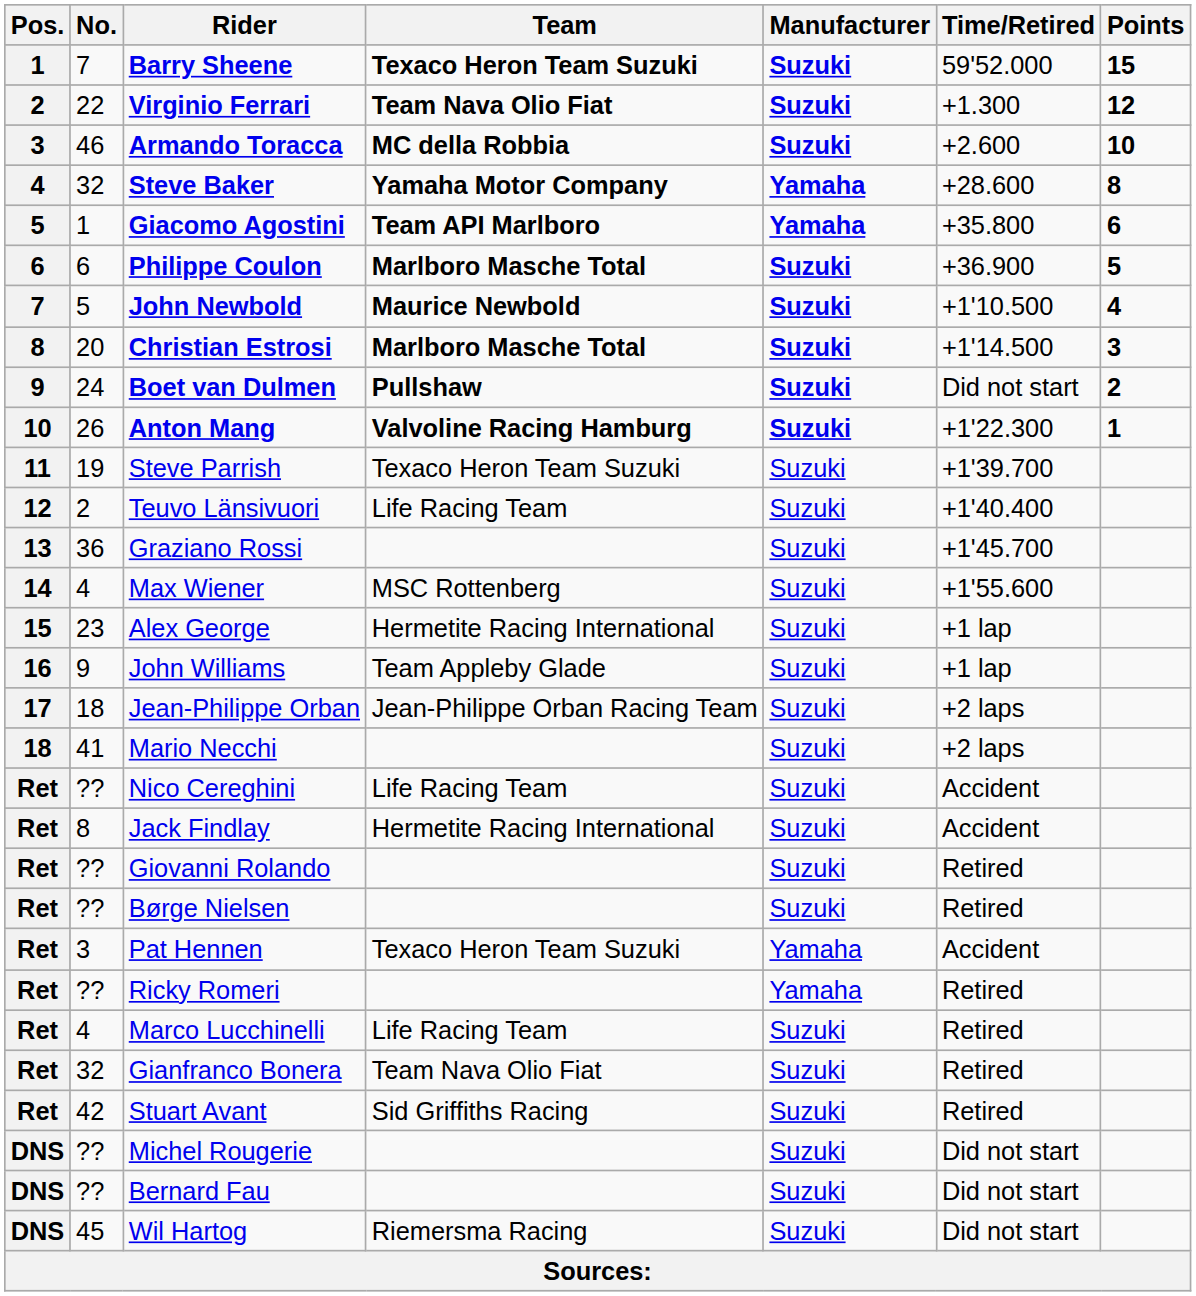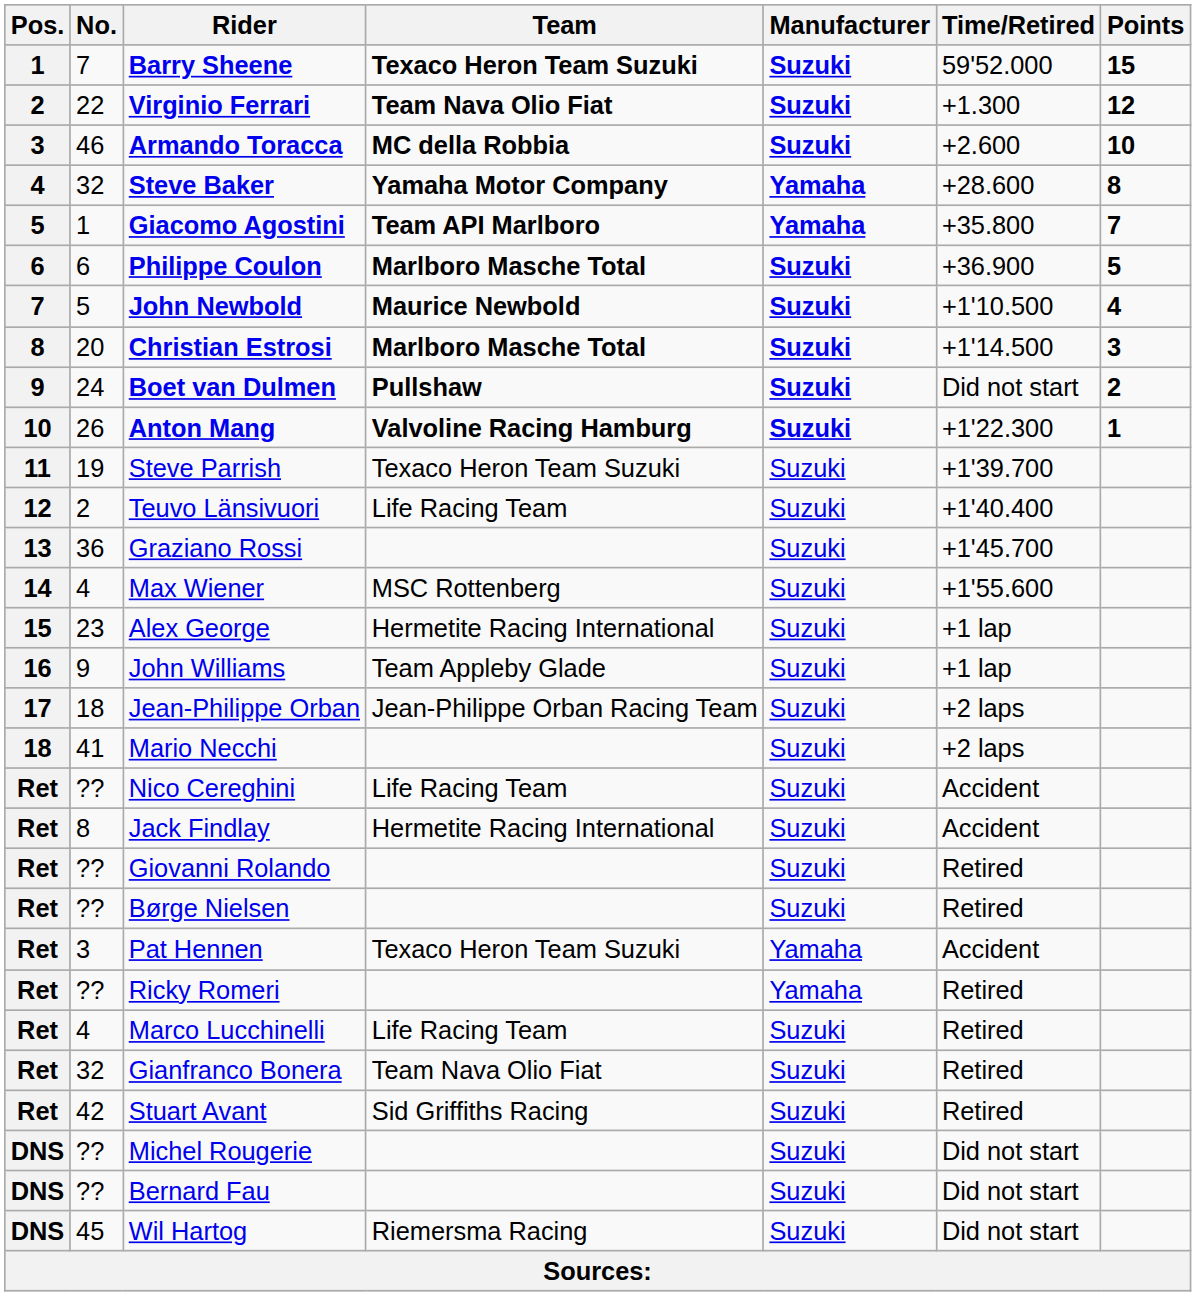Giacomo Agostini | Points: 6 -> 7
